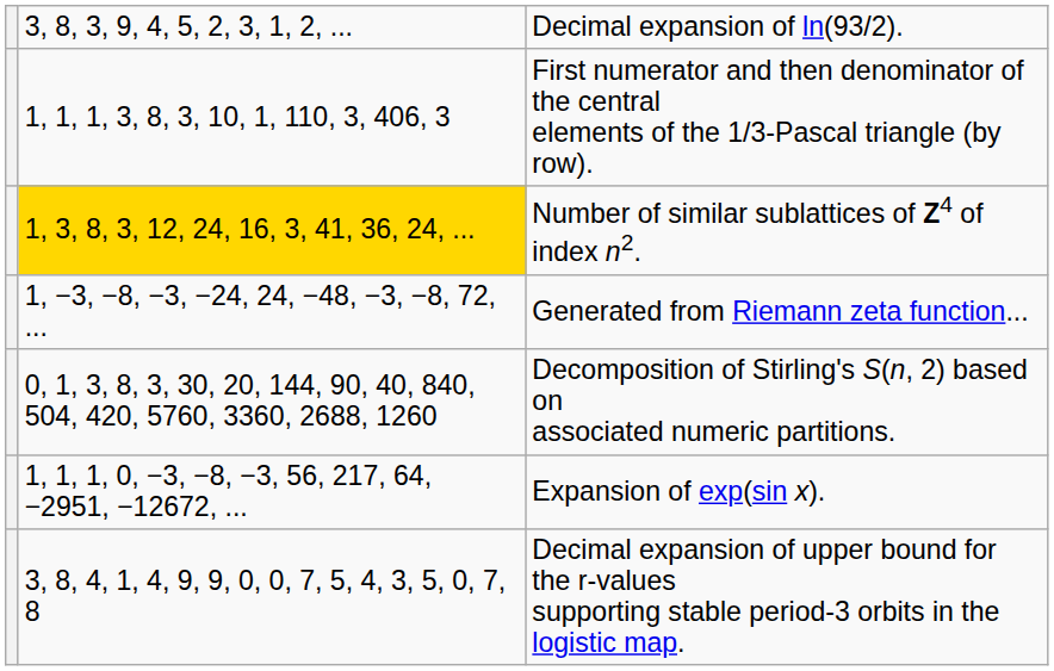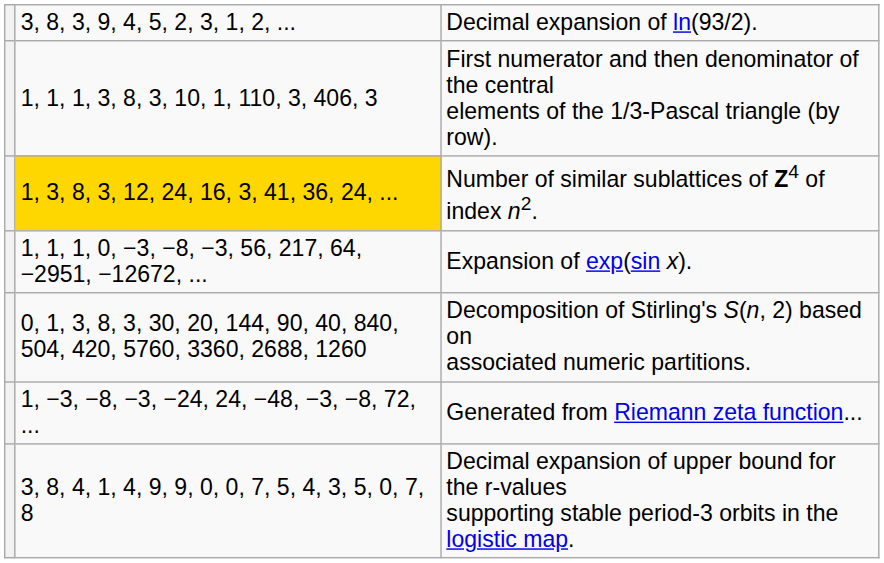rows swapped: Generated from Riemann zeta function... <-> Expansion of exp(sin x).
